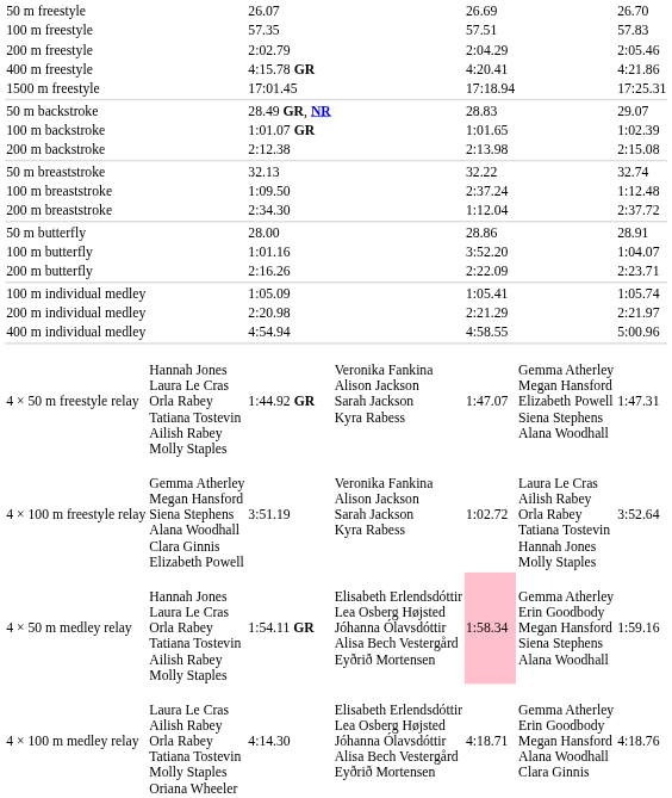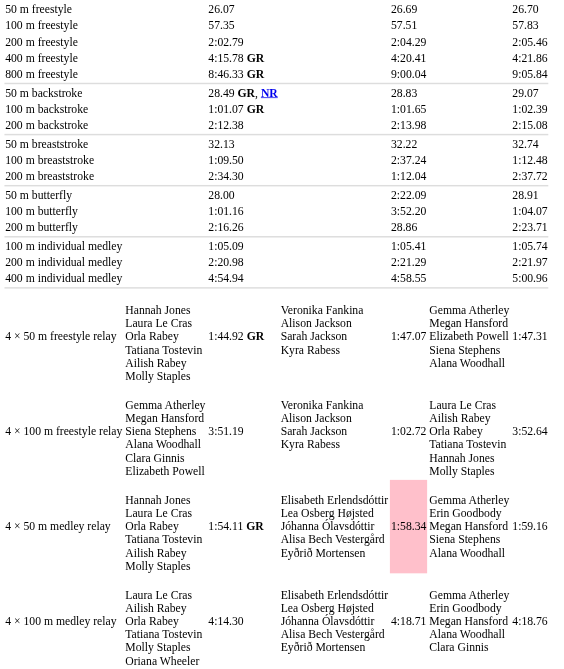+ row: 800 m freestyle | 8:46.33 GR | 9:00.04 | 9:05.84
- row: 1500 m freestyle | 17:01.45 | 17:18.94 | 17:25.31
50 m butterfly | column 5: 28.86 -> 2:22.09
200 m butterfly | column 5: 2:22.09 -> 28.86
